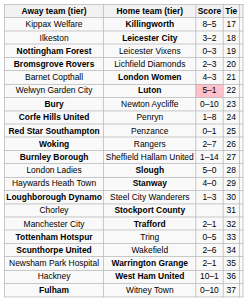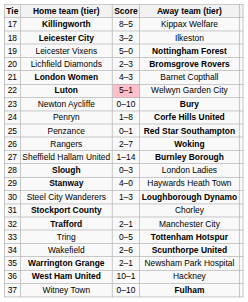columns swapped: Tie <-> Away team (tier)
Leicester Vixens | Score: 0–3 -> 5–0
Slough | Score: 5–0 -> 0–3
